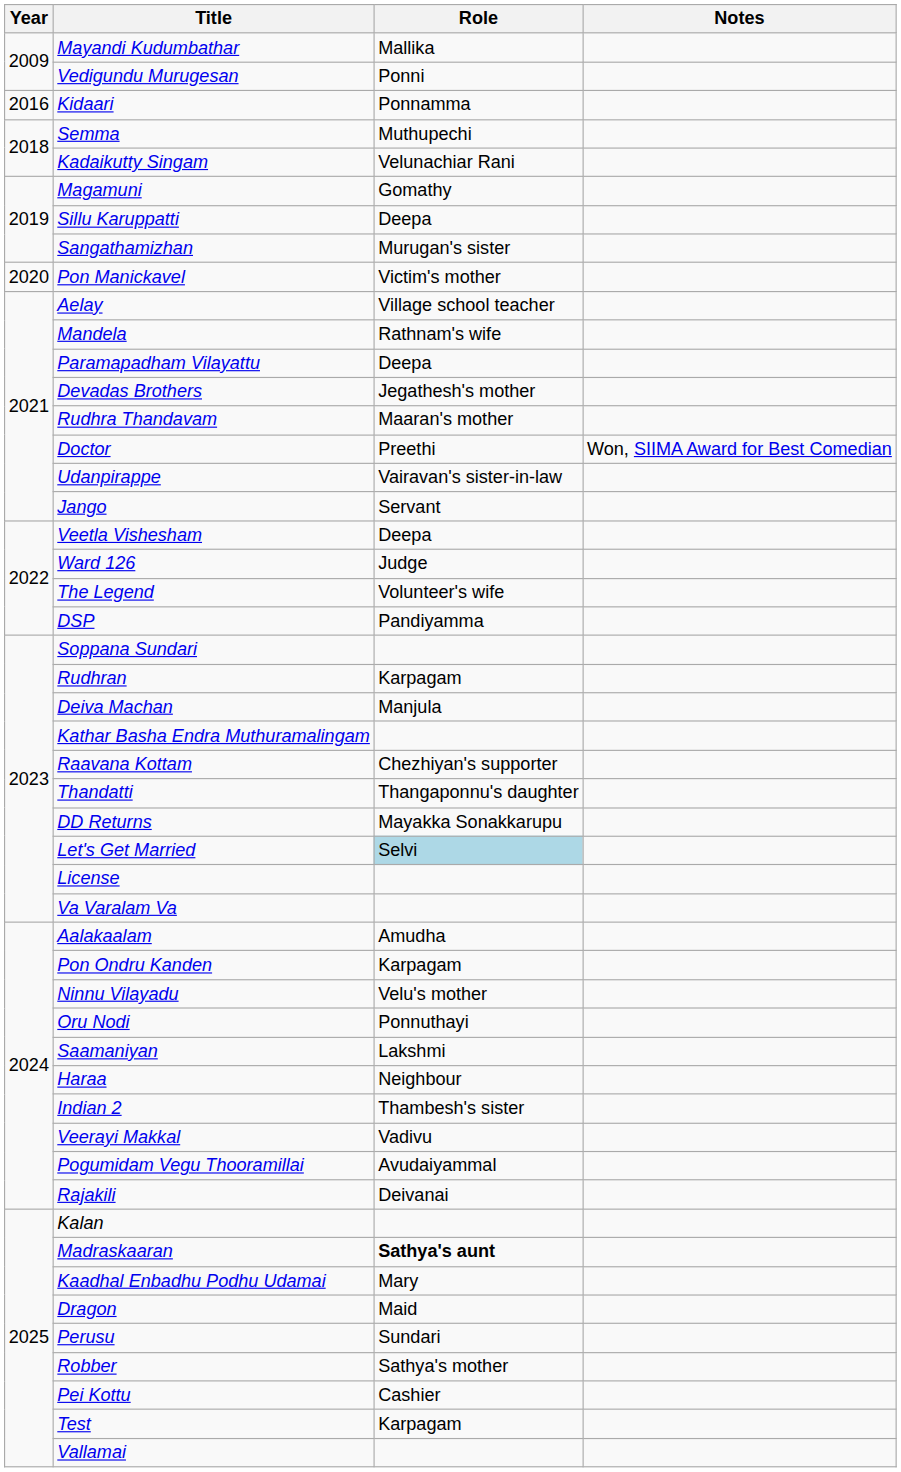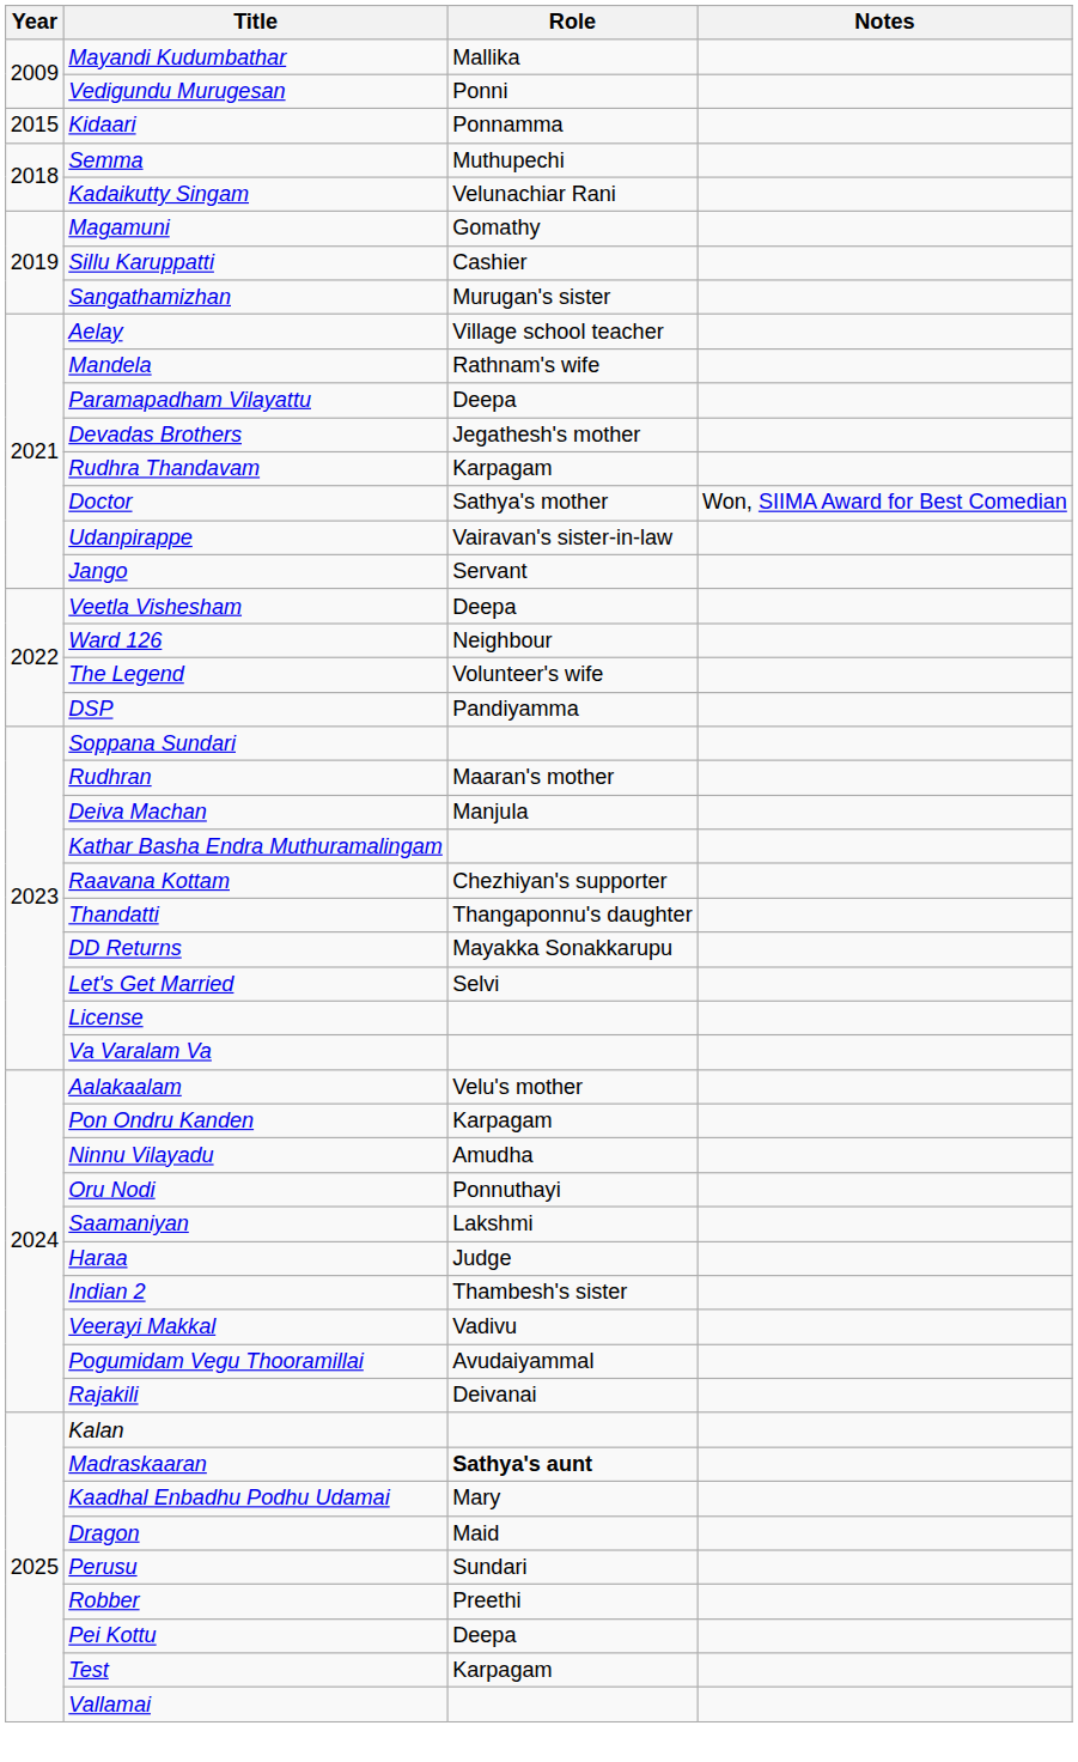Kidaari | Year: 2016 -> 2015
Sillu Karuppatti | Role: Deepa -> Cashier
- row: 2020 | Pon Manickavel | Victim's mother
Rudhra Thandavam | Role: Maaran's mother -> Karpagam
Doctor | Role: Preethi -> Sathya's mother
Ward 126 | Role: Judge -> Neighbour
Rudhran | Role: Karpagam -> Maaran's mother
Let's Get Married | Role: lightblue background -> no background
Aalakaalam | Role: Amudha -> Velu's mother
Ninnu Vilayadu | Role: Velu's mother -> Amudha
Haraa | Role: Neighbour -> Judge
Robber | Role: Sathya's mother -> Preethi
Pei Kottu | Role: Cashier -> Deepa
